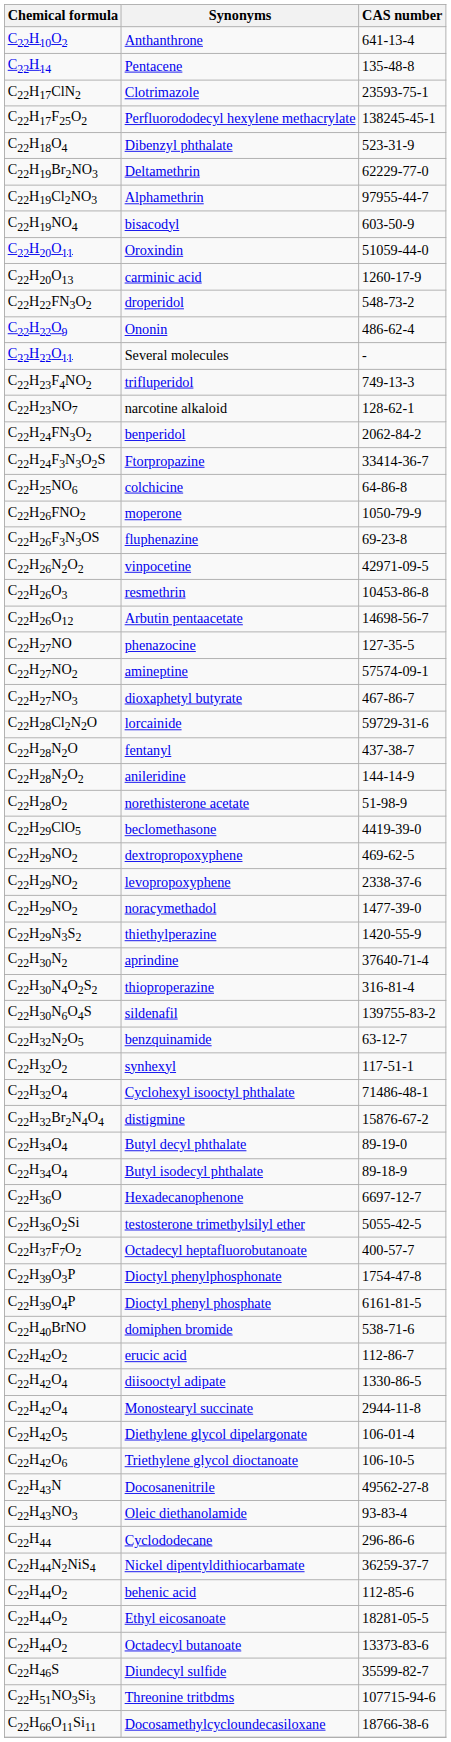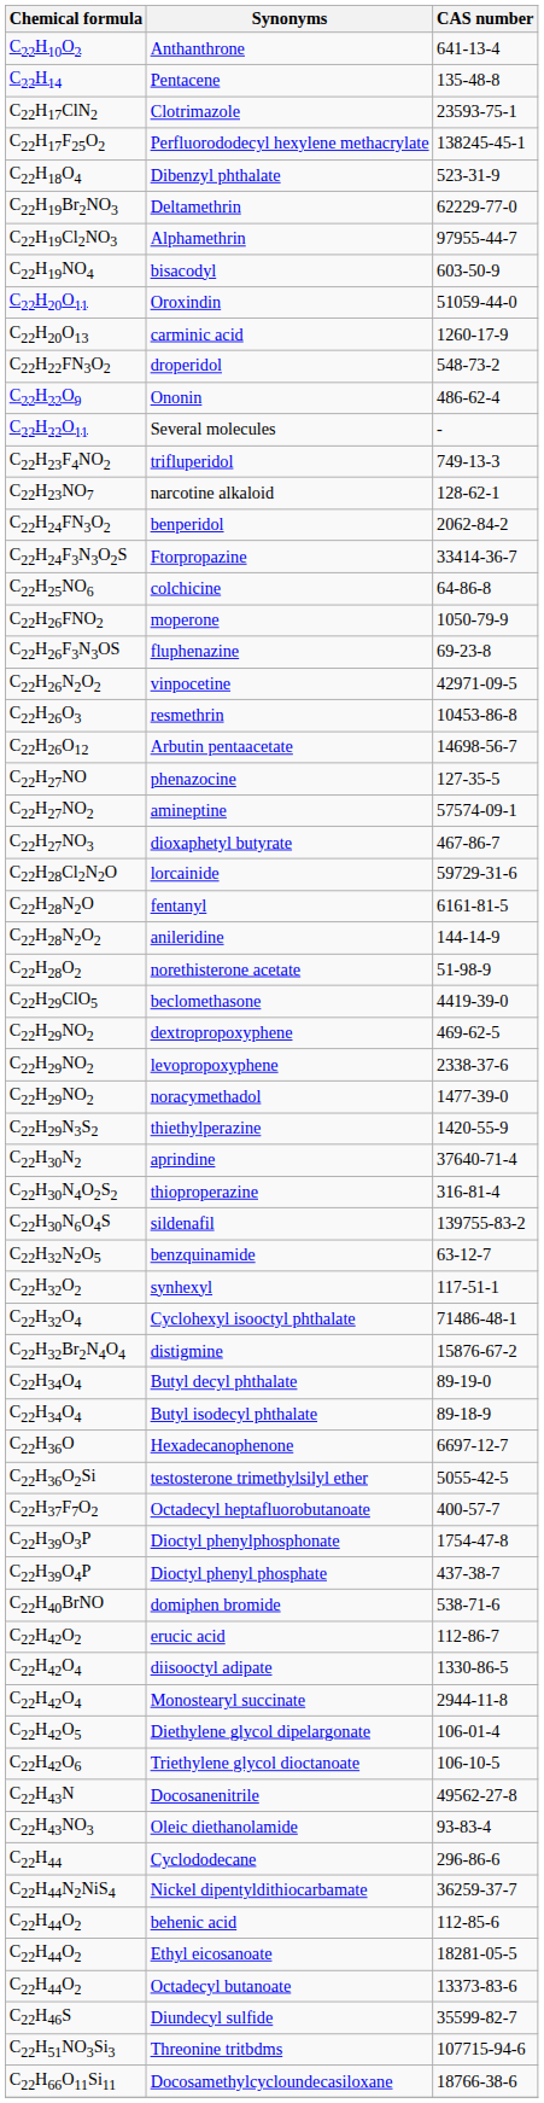fentanyl | CAS number: 437-38-7 -> 6161-81-5
Dioctyl phenyl phosphate | CAS number: 6161-81-5 -> 437-38-7
